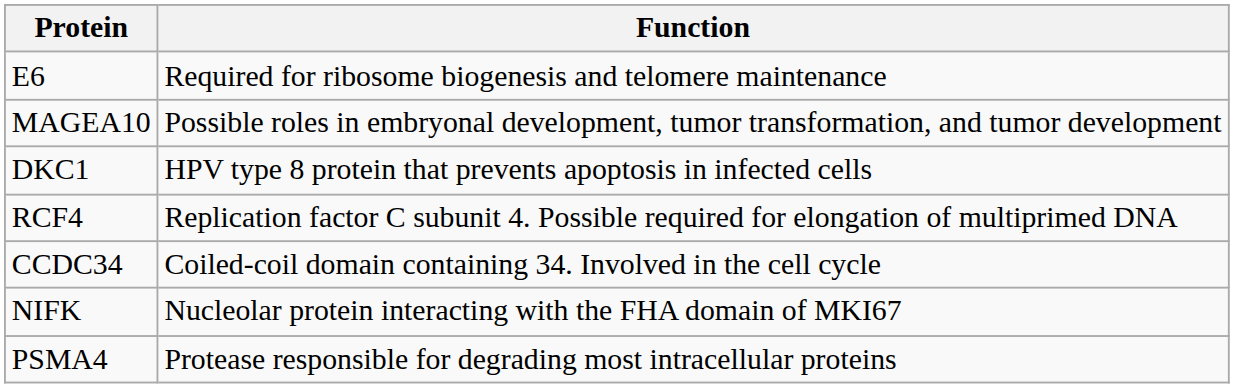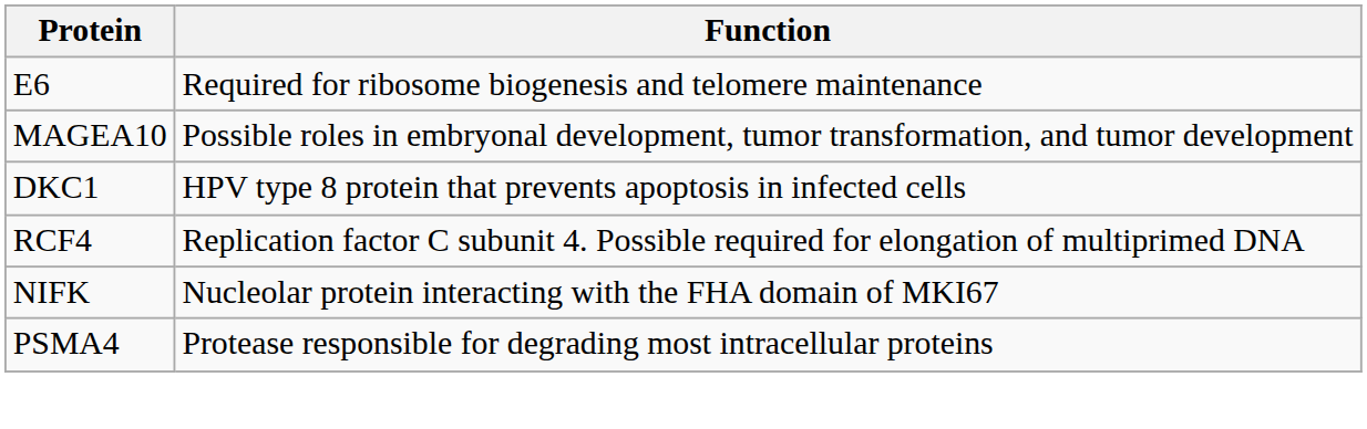- row: CCDC34 | Coiled-coil domain containing 34. Involved in the cell cycle
